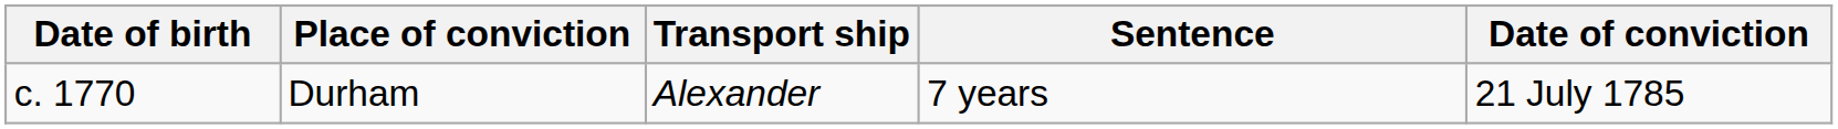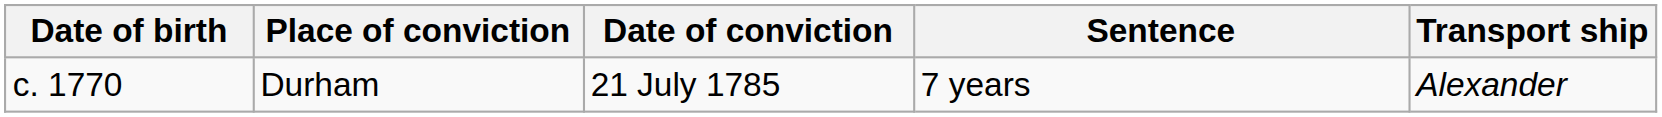columns swapped: Date of conviction <-> Transport ship
